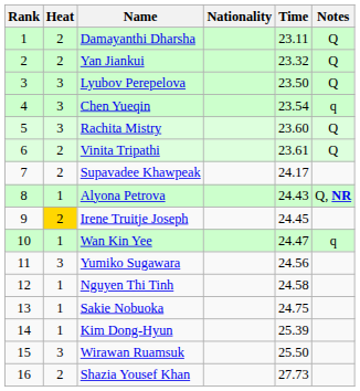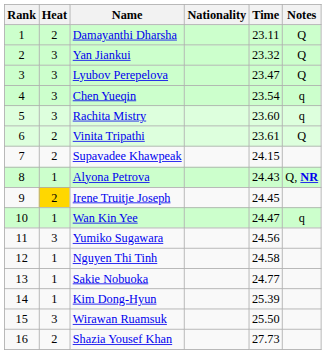Yan Jiankui | Heat: 2 -> 3
Lyubov Perepelova | Time: 23.50 -> 23.47
Rachita Mistry | Notes: Q -> q
Supavadee Khawpeak | Time: 24.17 -> 24.15
Sakie Nobuoka | Time: 24.75 -> 24.77
